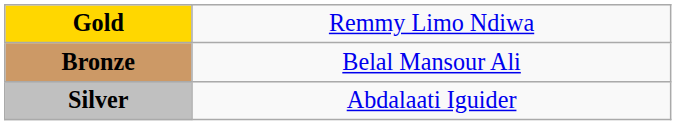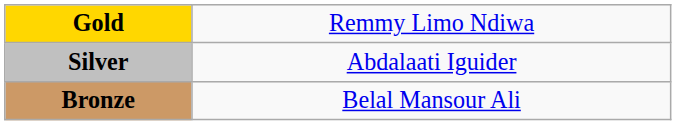rows swapped: Silver <-> Bronze
